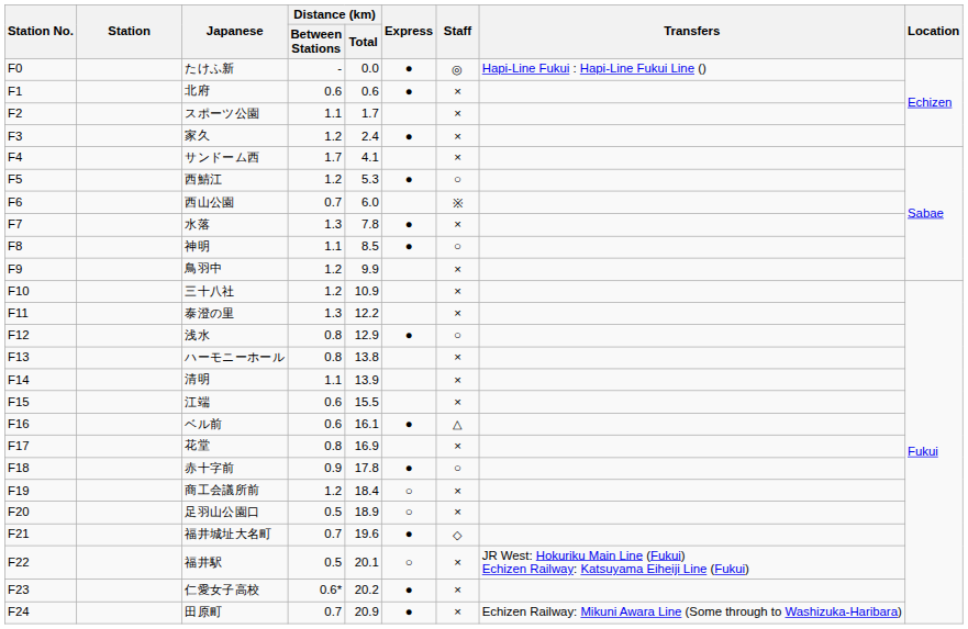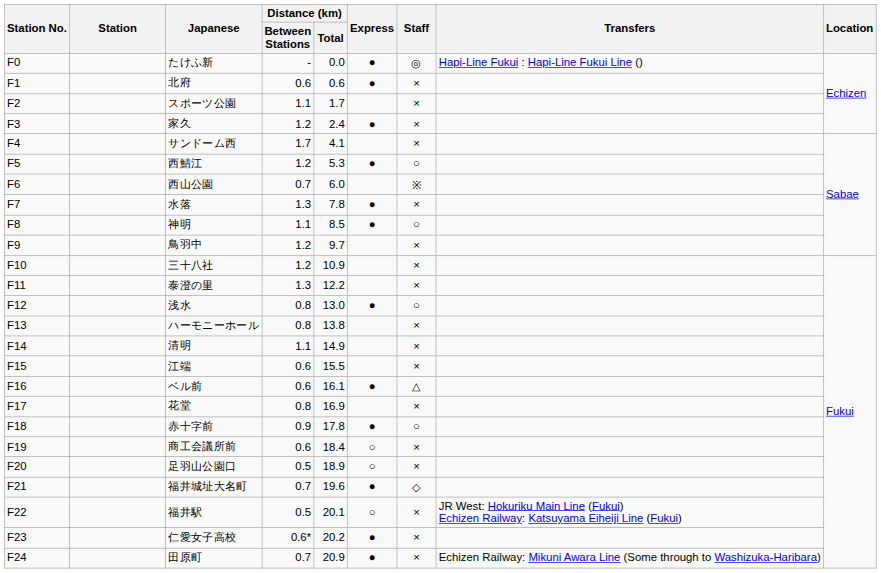鳥羽中 | Distance (km) / Total: 9.9 -> 9.7
浅水 | Distance (km) / Total: 12.9 -> 13.0
清明 | Distance (km) / Total: 13.9 -> 14.9
商工会議所前 | Distance (km) / Between Stations: 1.2 -> 0.6
